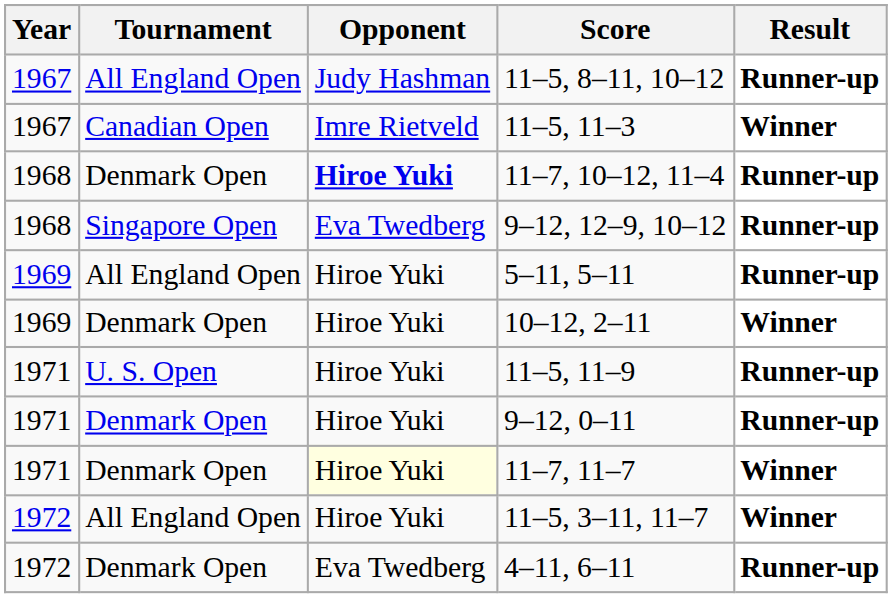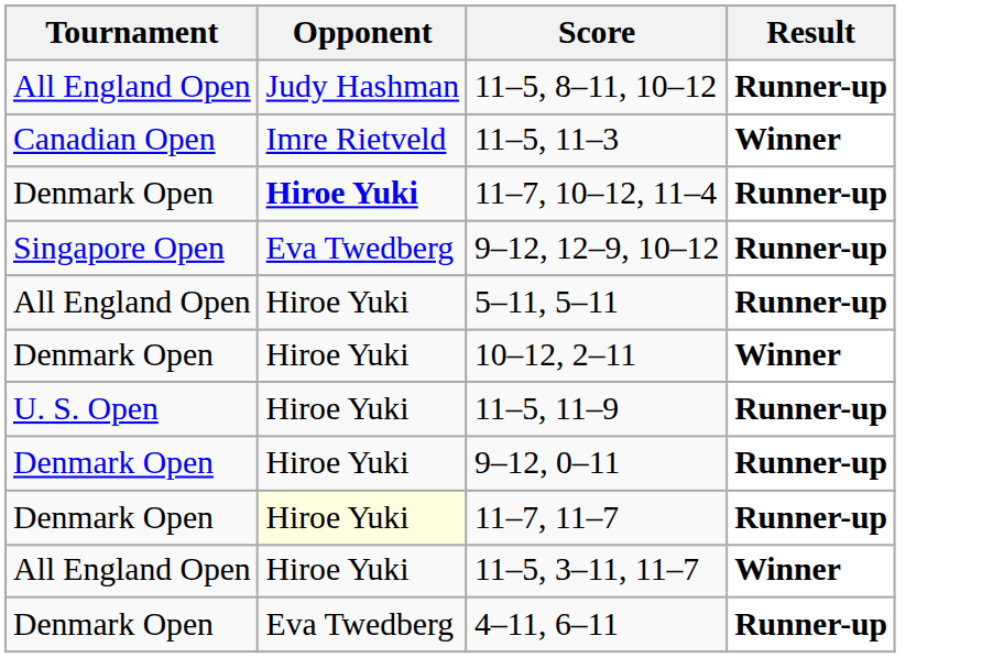- column: Year | 1967 | 1967 | 1968 | 1968 | 1969 | 1969 | 1971 | 1971 | 1971 | 1972 | 1972
11–7, 11–7 | Result: Winner -> Runner-up
